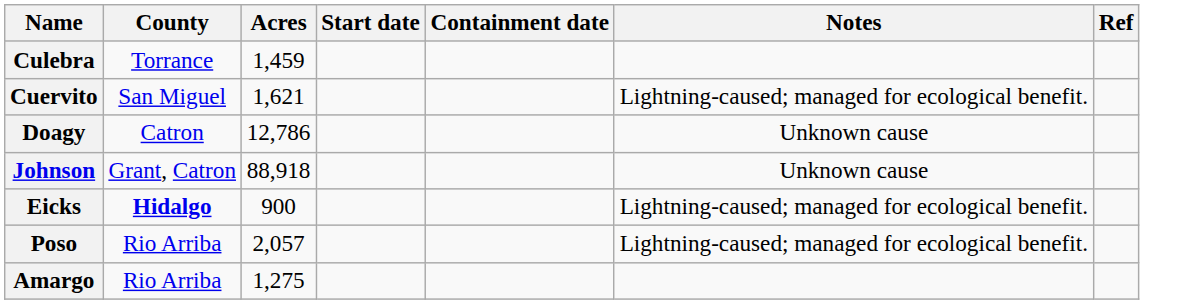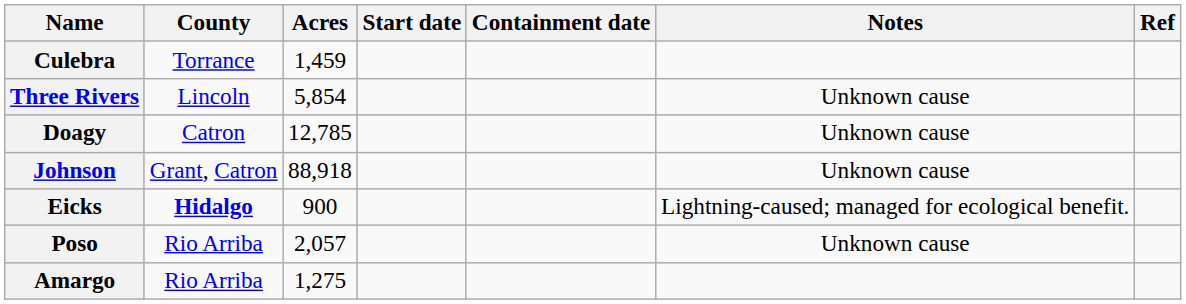+ row: Three Rivers | Lincoln | 5,854 | Unknown cause
- row: Cuervito | San Miguel | 1,621 | Lightning-caused; managed for ecological benefit.
Doagy | Acres: 12,786 -> 12,785
Poso | Notes: Lightning-caused; managed for ecological benefit. -> Unknown cause
